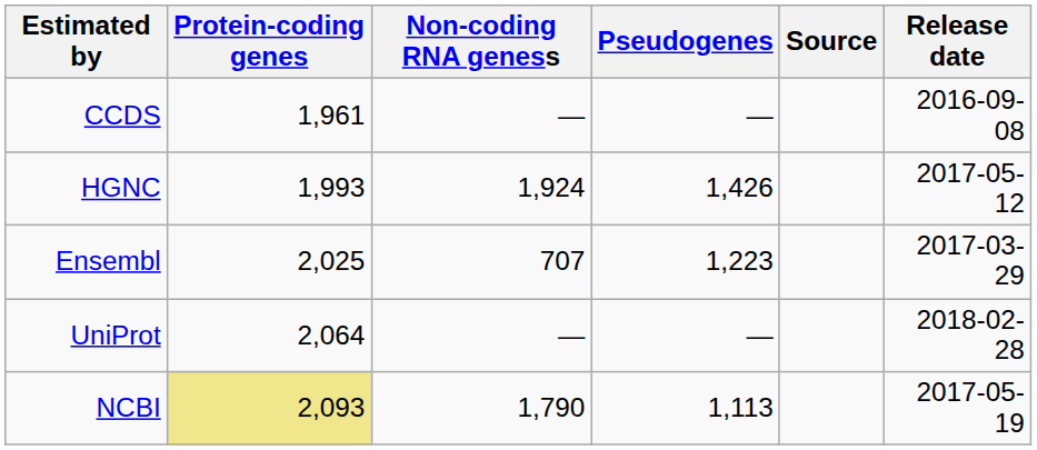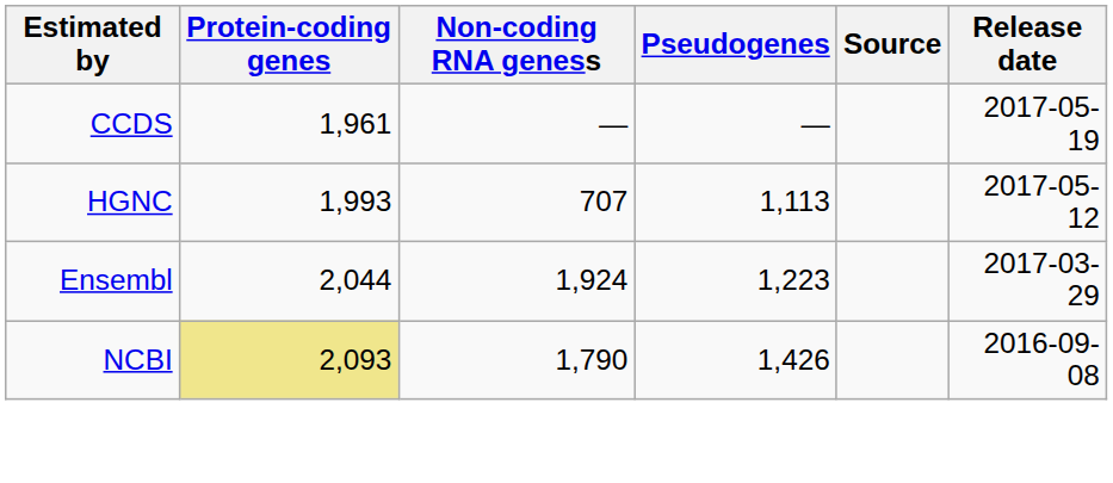CCDS | Release date: 2016-09-08 -> 2017-05-19
HGNC | Non-coding RNA geness: 1,924 -> 707
HGNC | Pseudogenes: 1,426 -> 1,113
Ensembl | Protein-coding genes: 2,025 -> 2,044
Ensembl | Non-coding RNA geness: 707 -> 1,924
- row: UniProt | 2,064 | — | — | 2018-02-28
NCBI | Pseudogenes: 1,113 -> 1,426
NCBI | Release date: 2017-05-19 -> 2016-09-08
